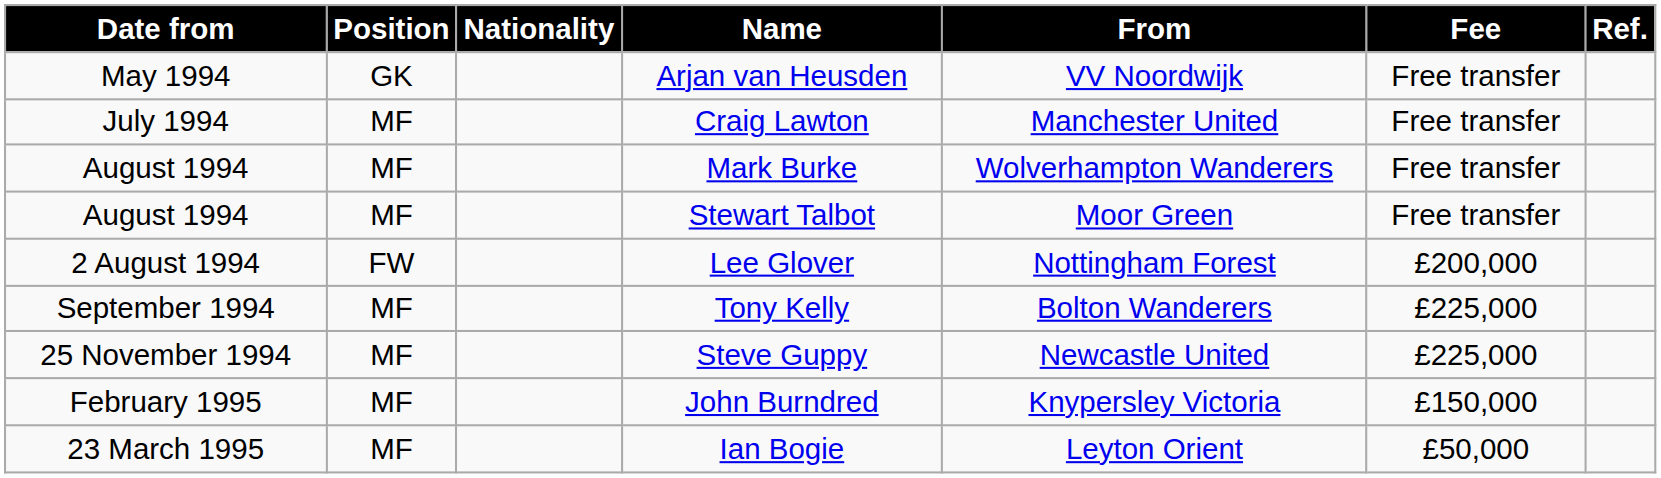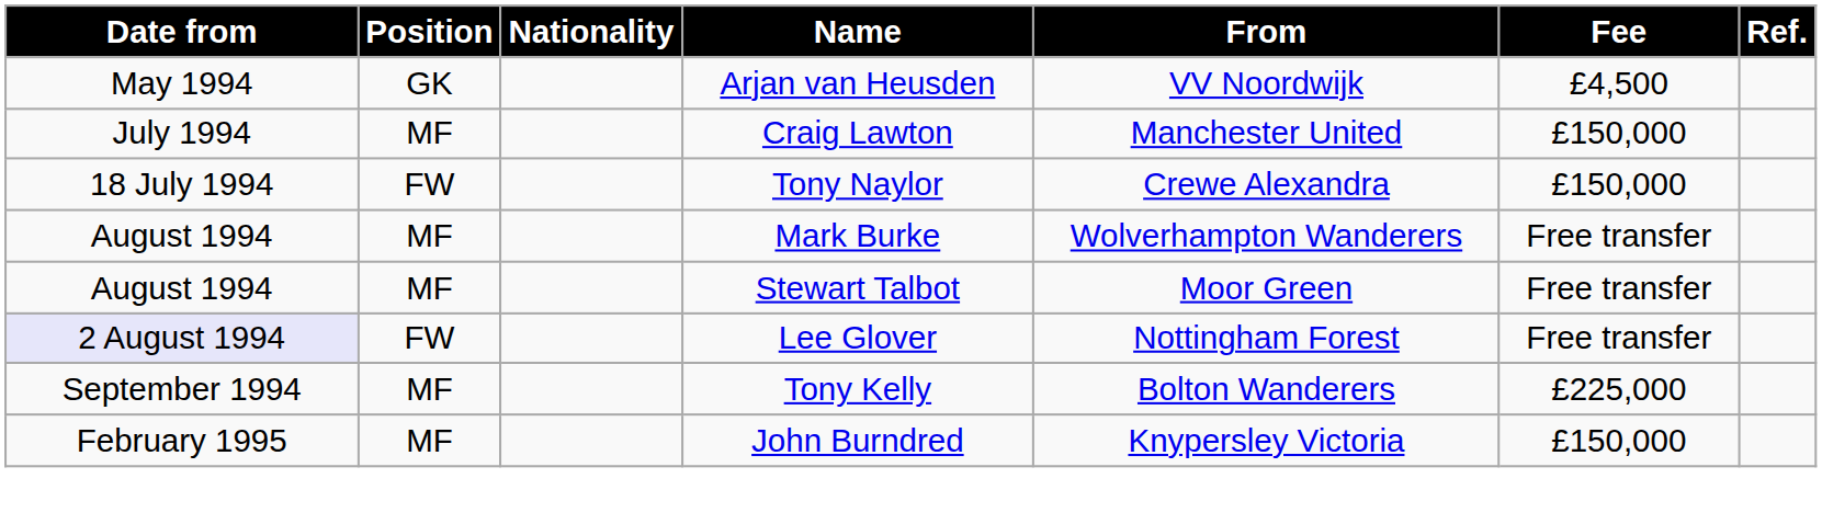Arjan van Heusden | Fee: Free transfer -> £4,500
Craig Lawton | Fee: Free transfer -> £150,000
+ row: 18 July 1994 | FW | Tony Naylor | Crewe Alexandra | £150,000
Lee Glover | Date from: no background -> lavender background
Lee Glover | Fee: £200,000 -> Free transfer
- row: 25 November 1994 | MF | Steve Guppy | Newcastle United | £225,000
- row: 23 March 1995 | MF | Ian Bogie | Leyton Orient | £50,000
